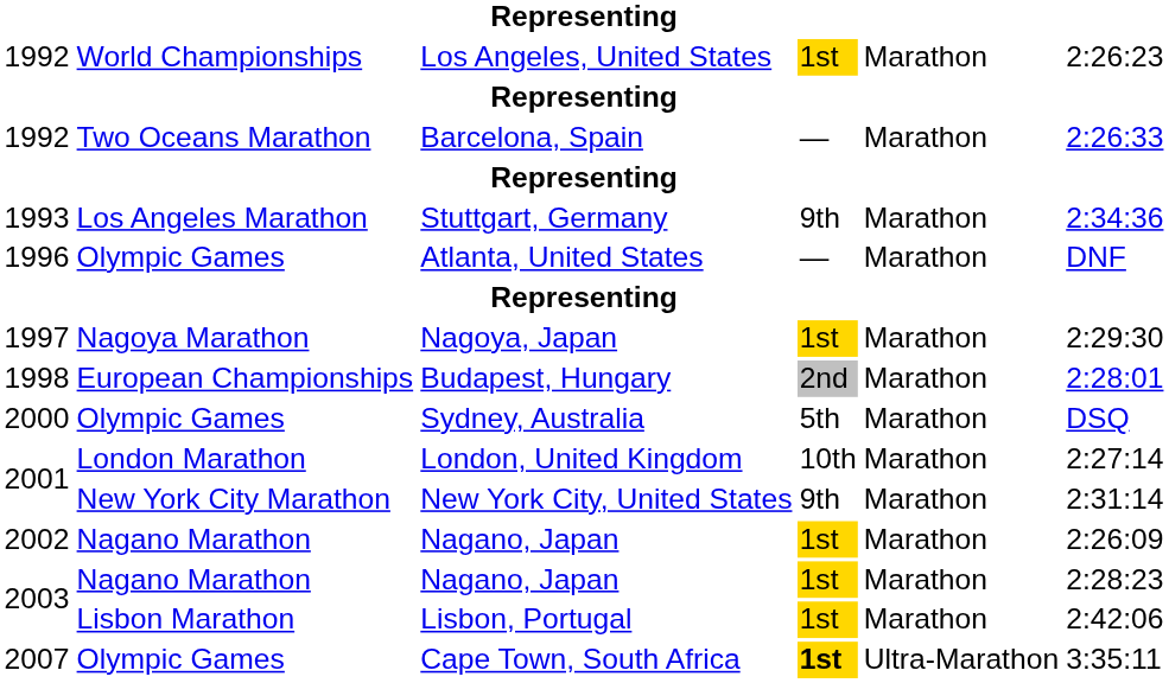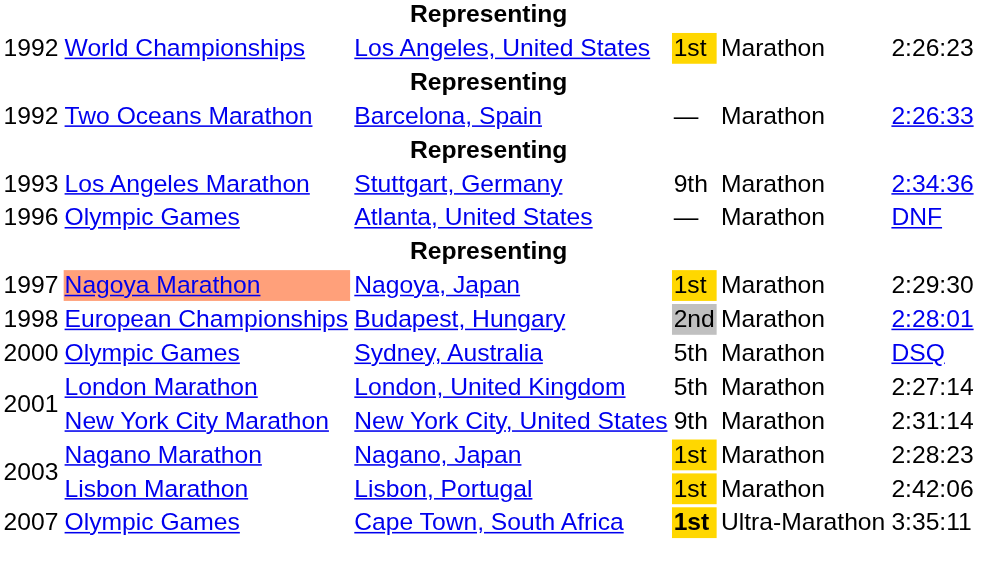Nagoya, Japan | column 2: no background -> lightsalmon background
London, United Kingdom | column 4: 10th -> 5th
- row: 2002 | Nagano Marathon | Nagano, Japan | 1st | Marathon | 2:26:09
